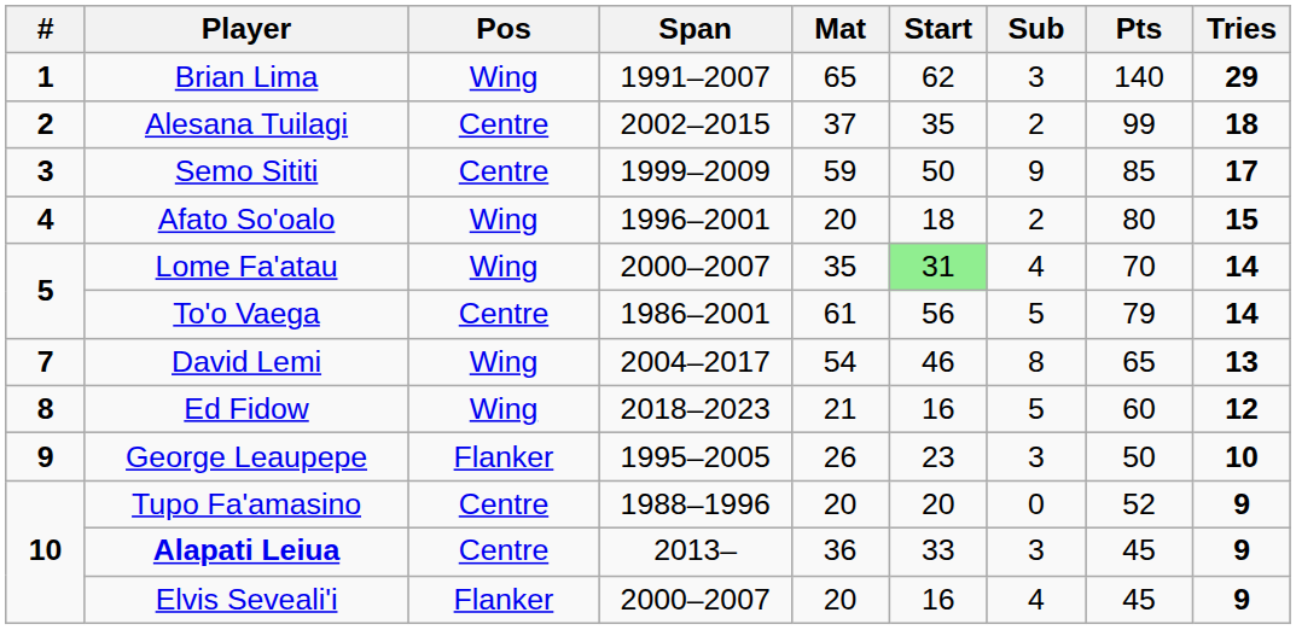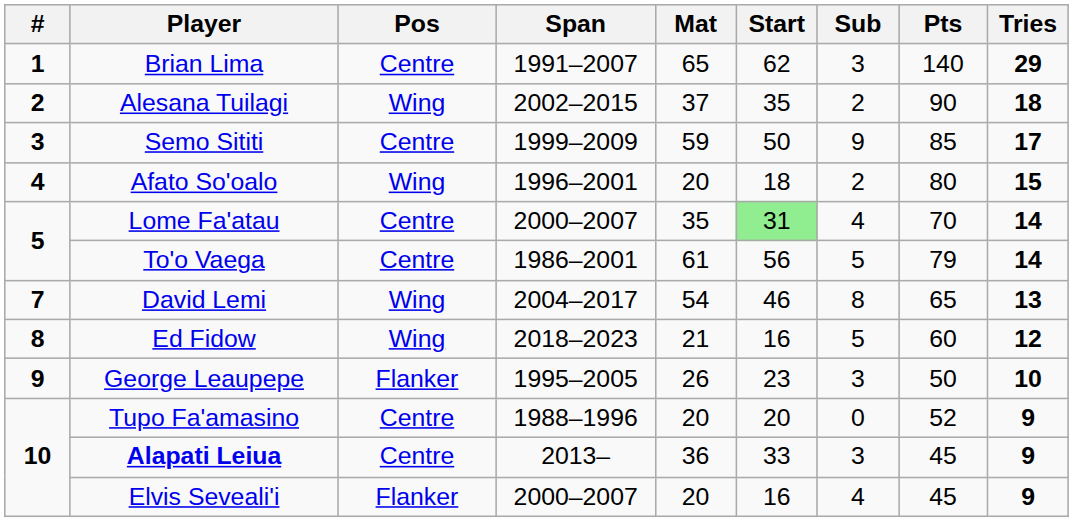Brian Lima | Pos: Wing -> Centre
Alesana Tuilagi | Pos: Centre -> Wing
Alesana Tuilagi | Pts: 99 -> 90
Lome Fa'atau | Pos: Wing -> Centre
